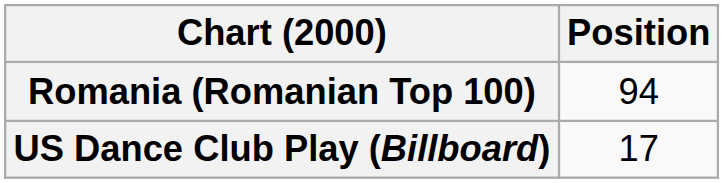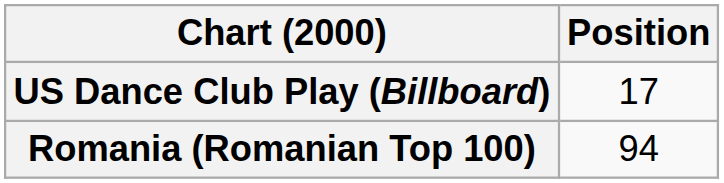rows swapped: Romania (Romanian Top 100) <-> US Dance Club Play (Billboard)
